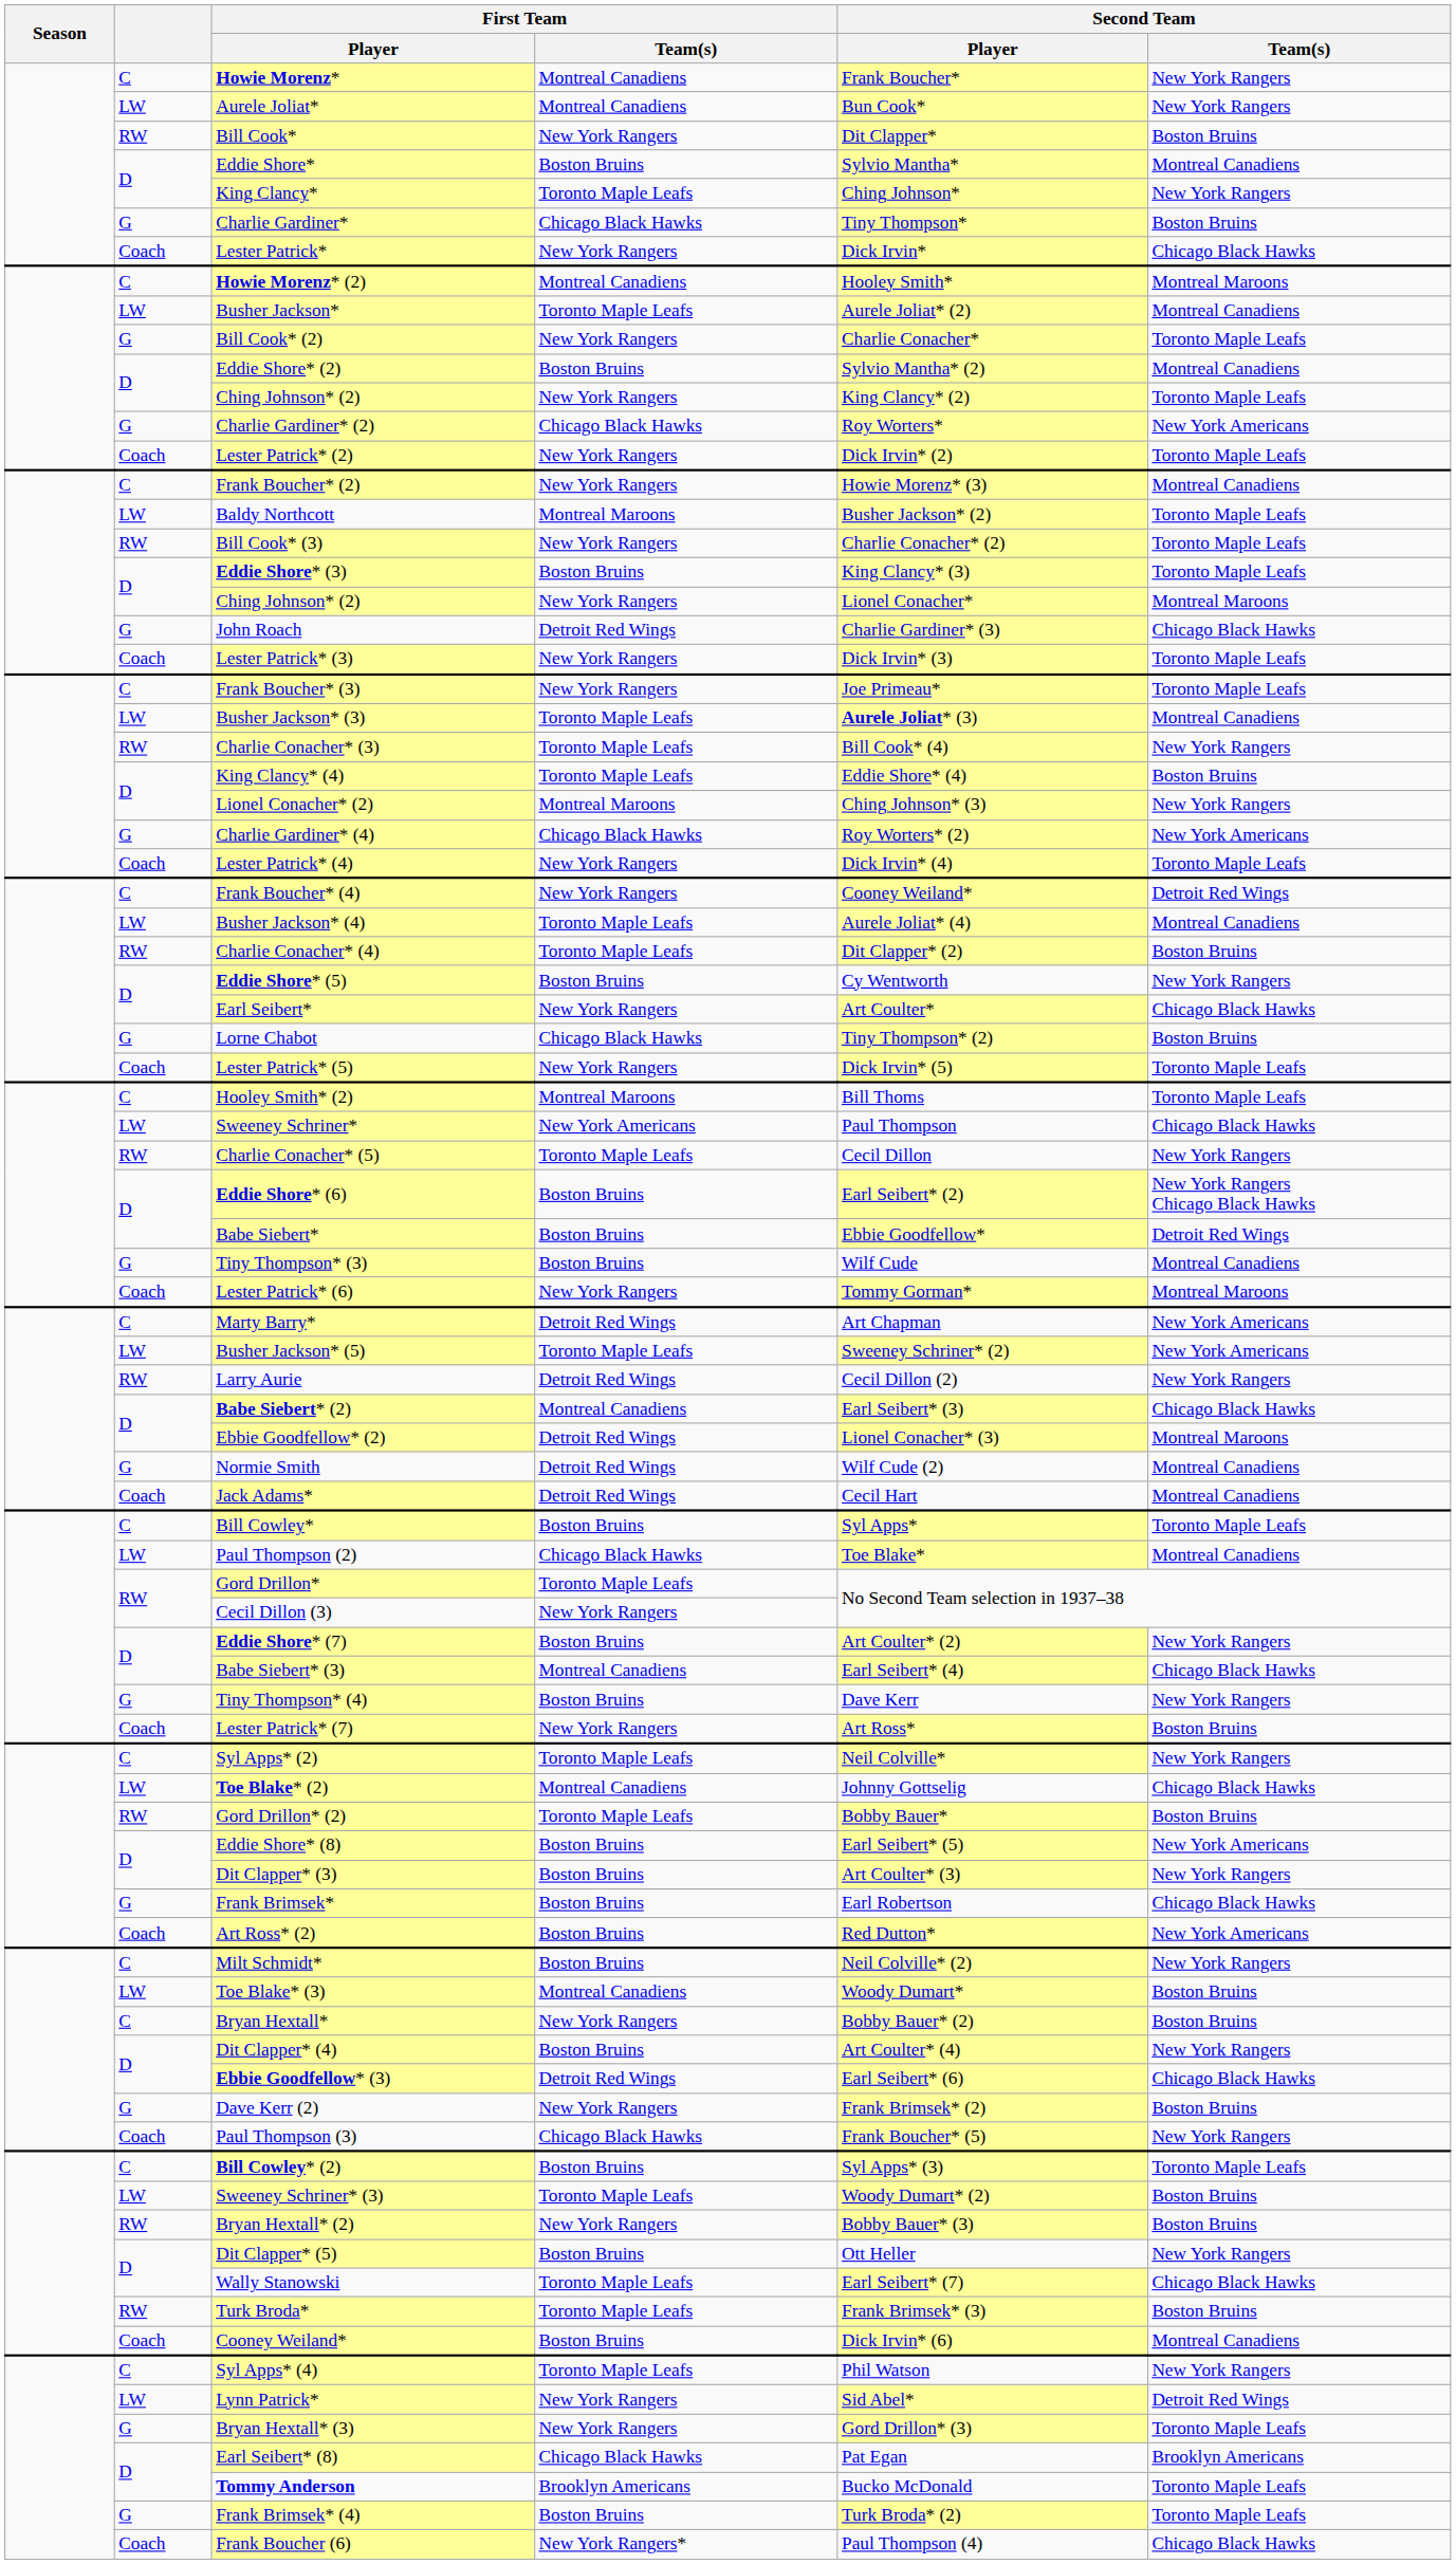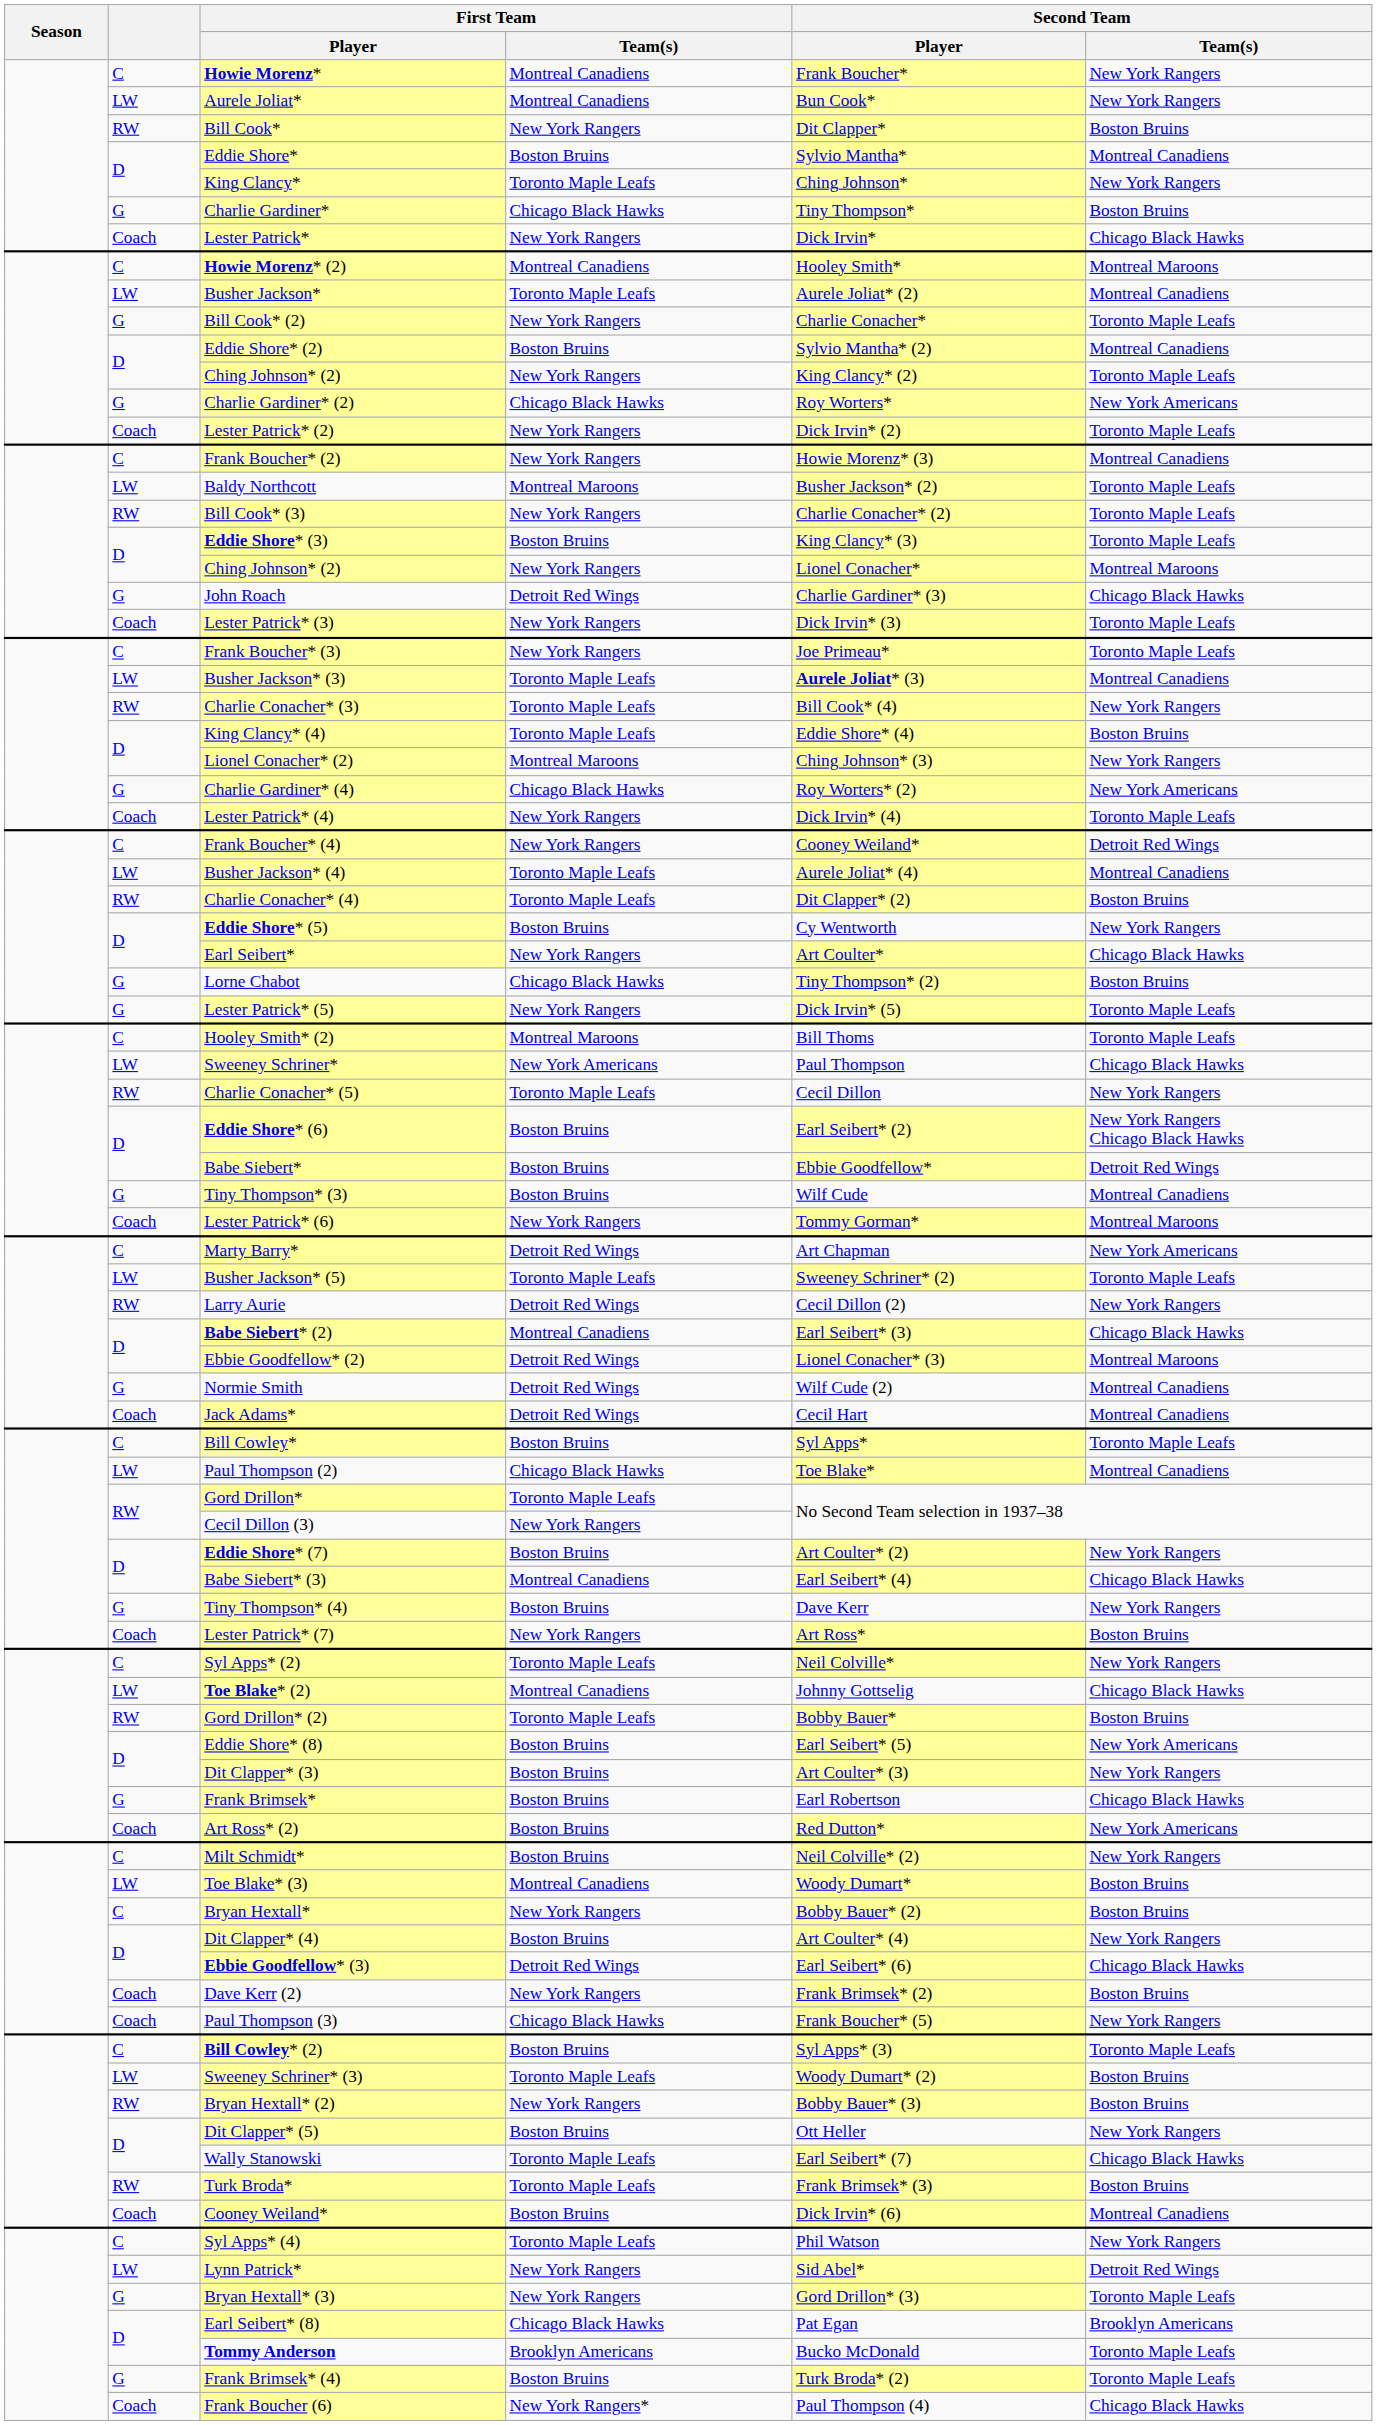Lester Patrick* (5) | column 2: Coach -> G
Busher Jackson* (5) | Second Team / Team(s): New York Americans -> Toronto Maple Leafs
Dave Kerr (2) | column 2: G -> Coach
